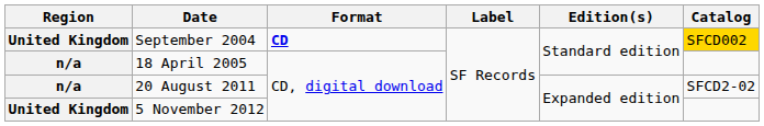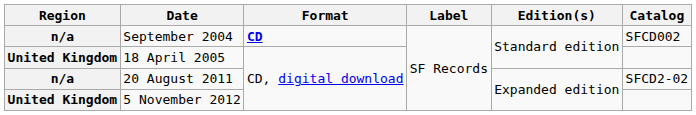September 2004 | Region: United Kingdom -> n/a
September 2004 | Catalog: gold background -> no background
18 April 2005 | Region: n/a -> United Kingdom
